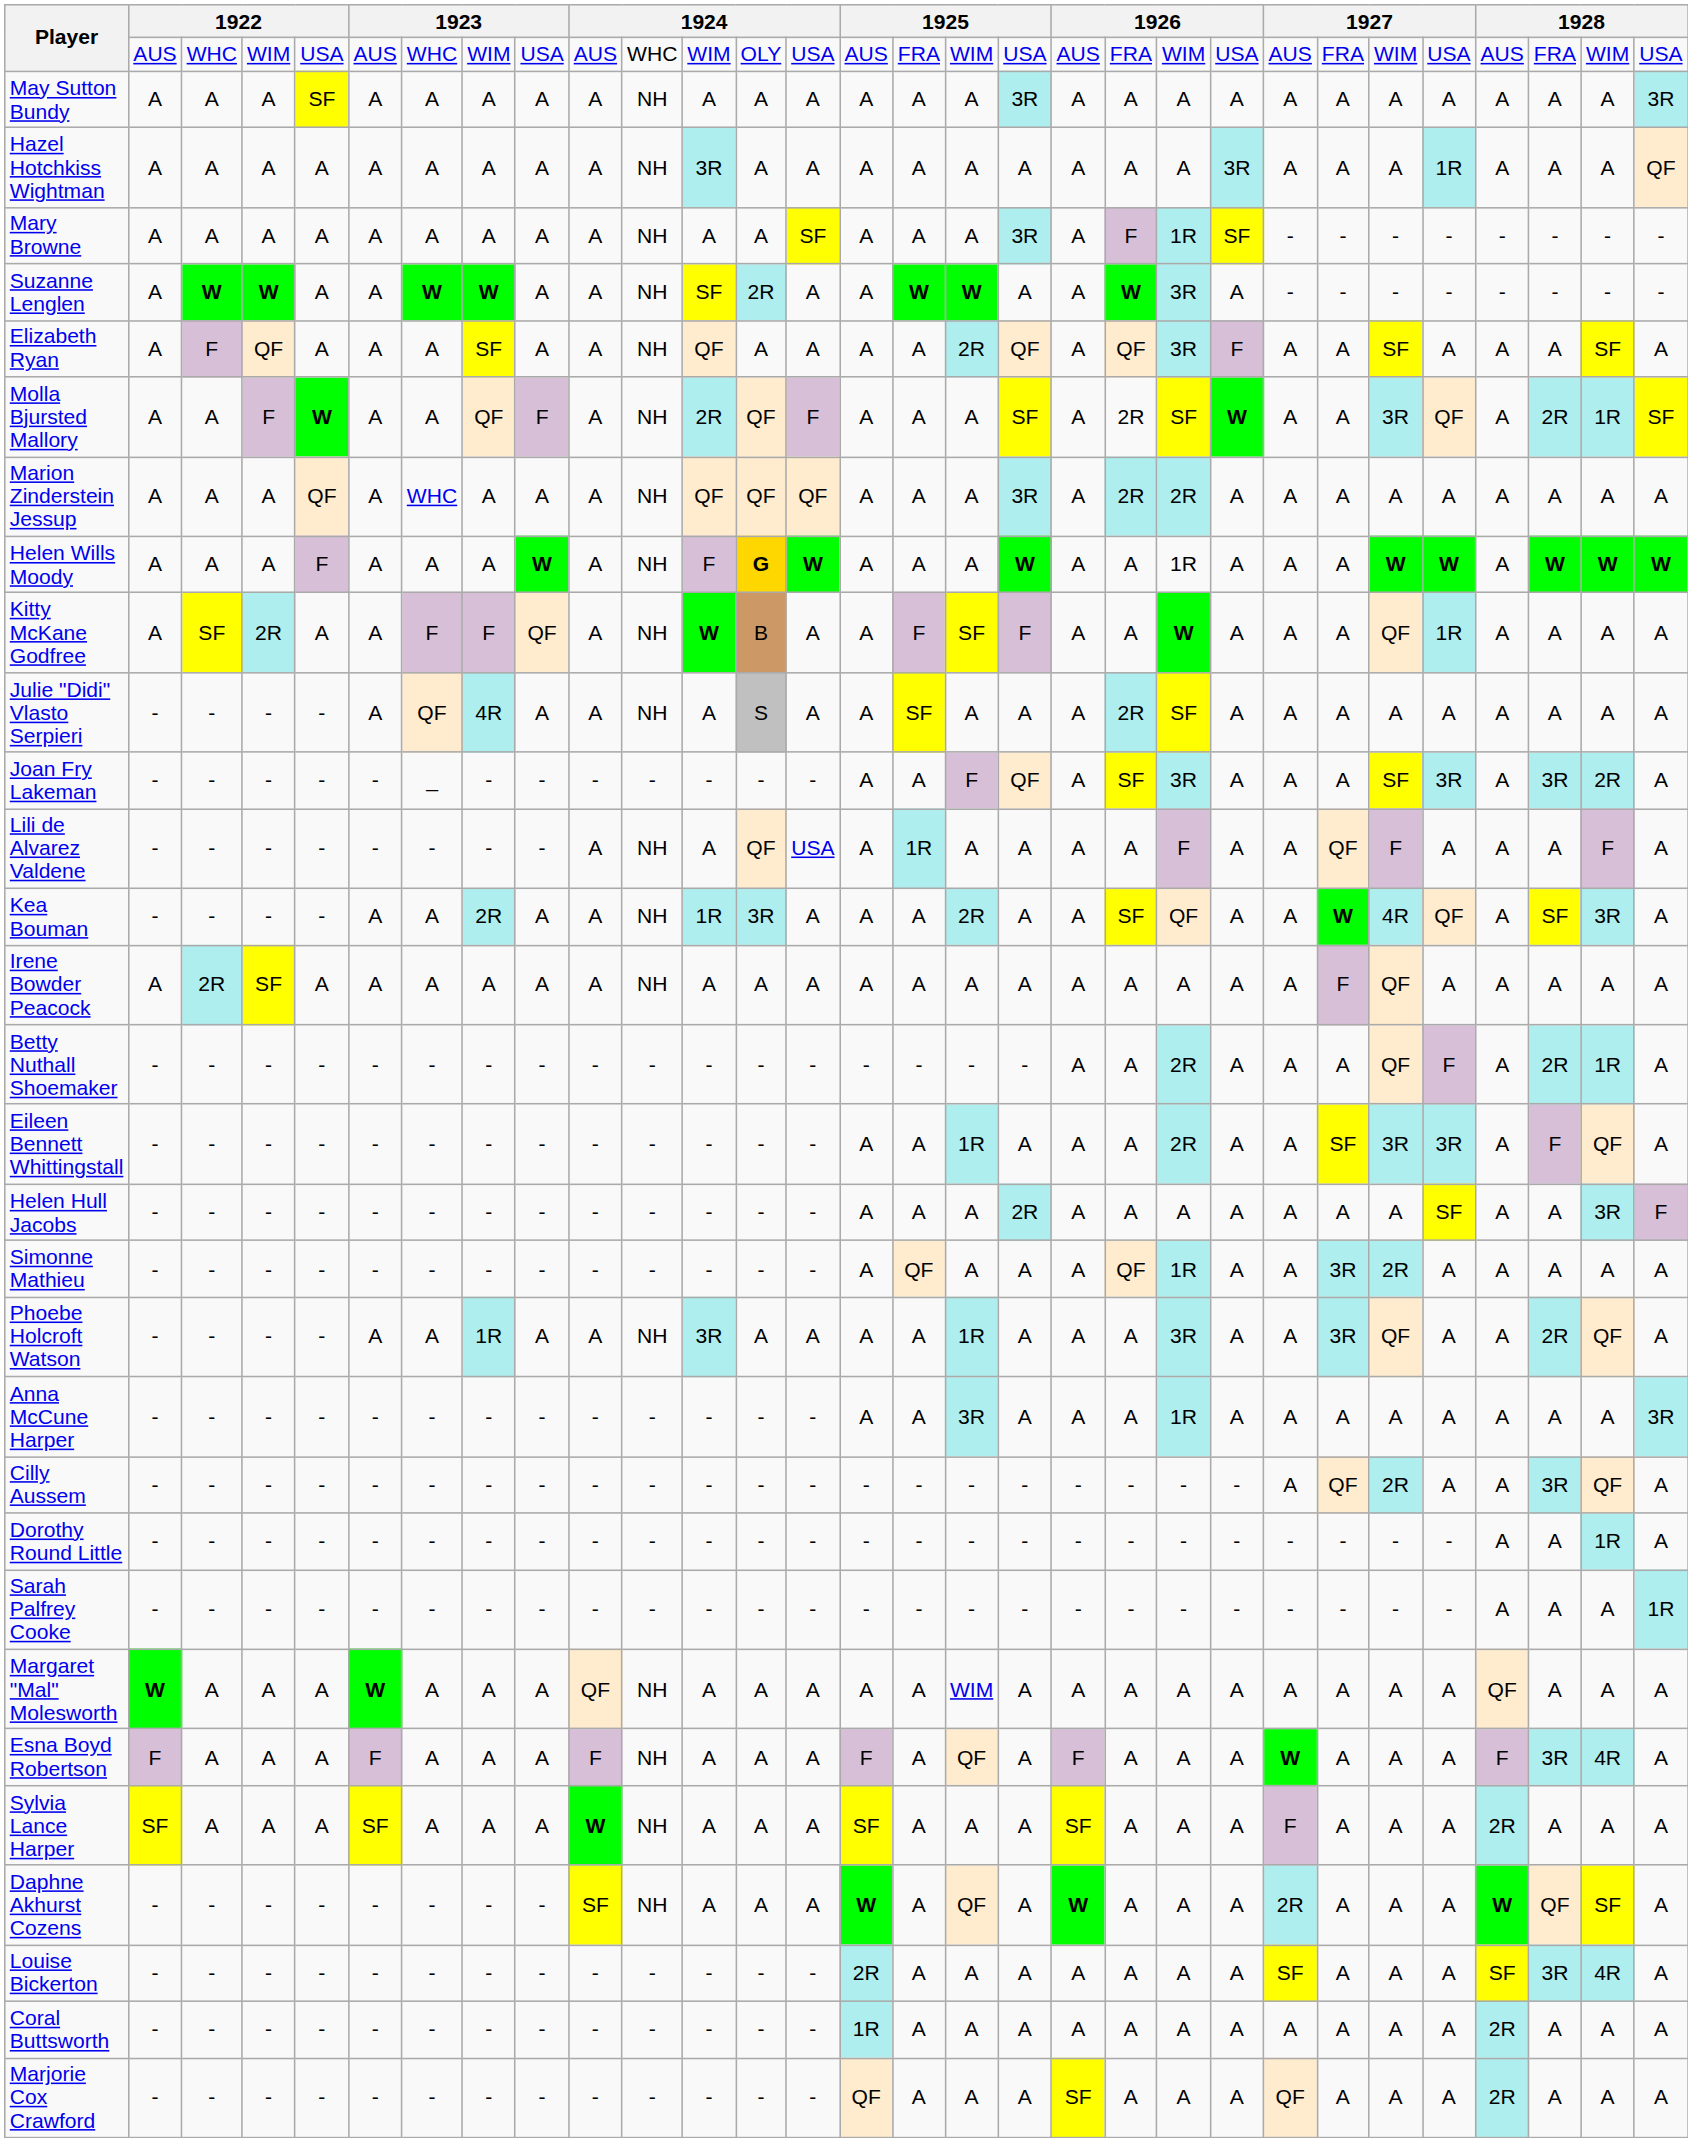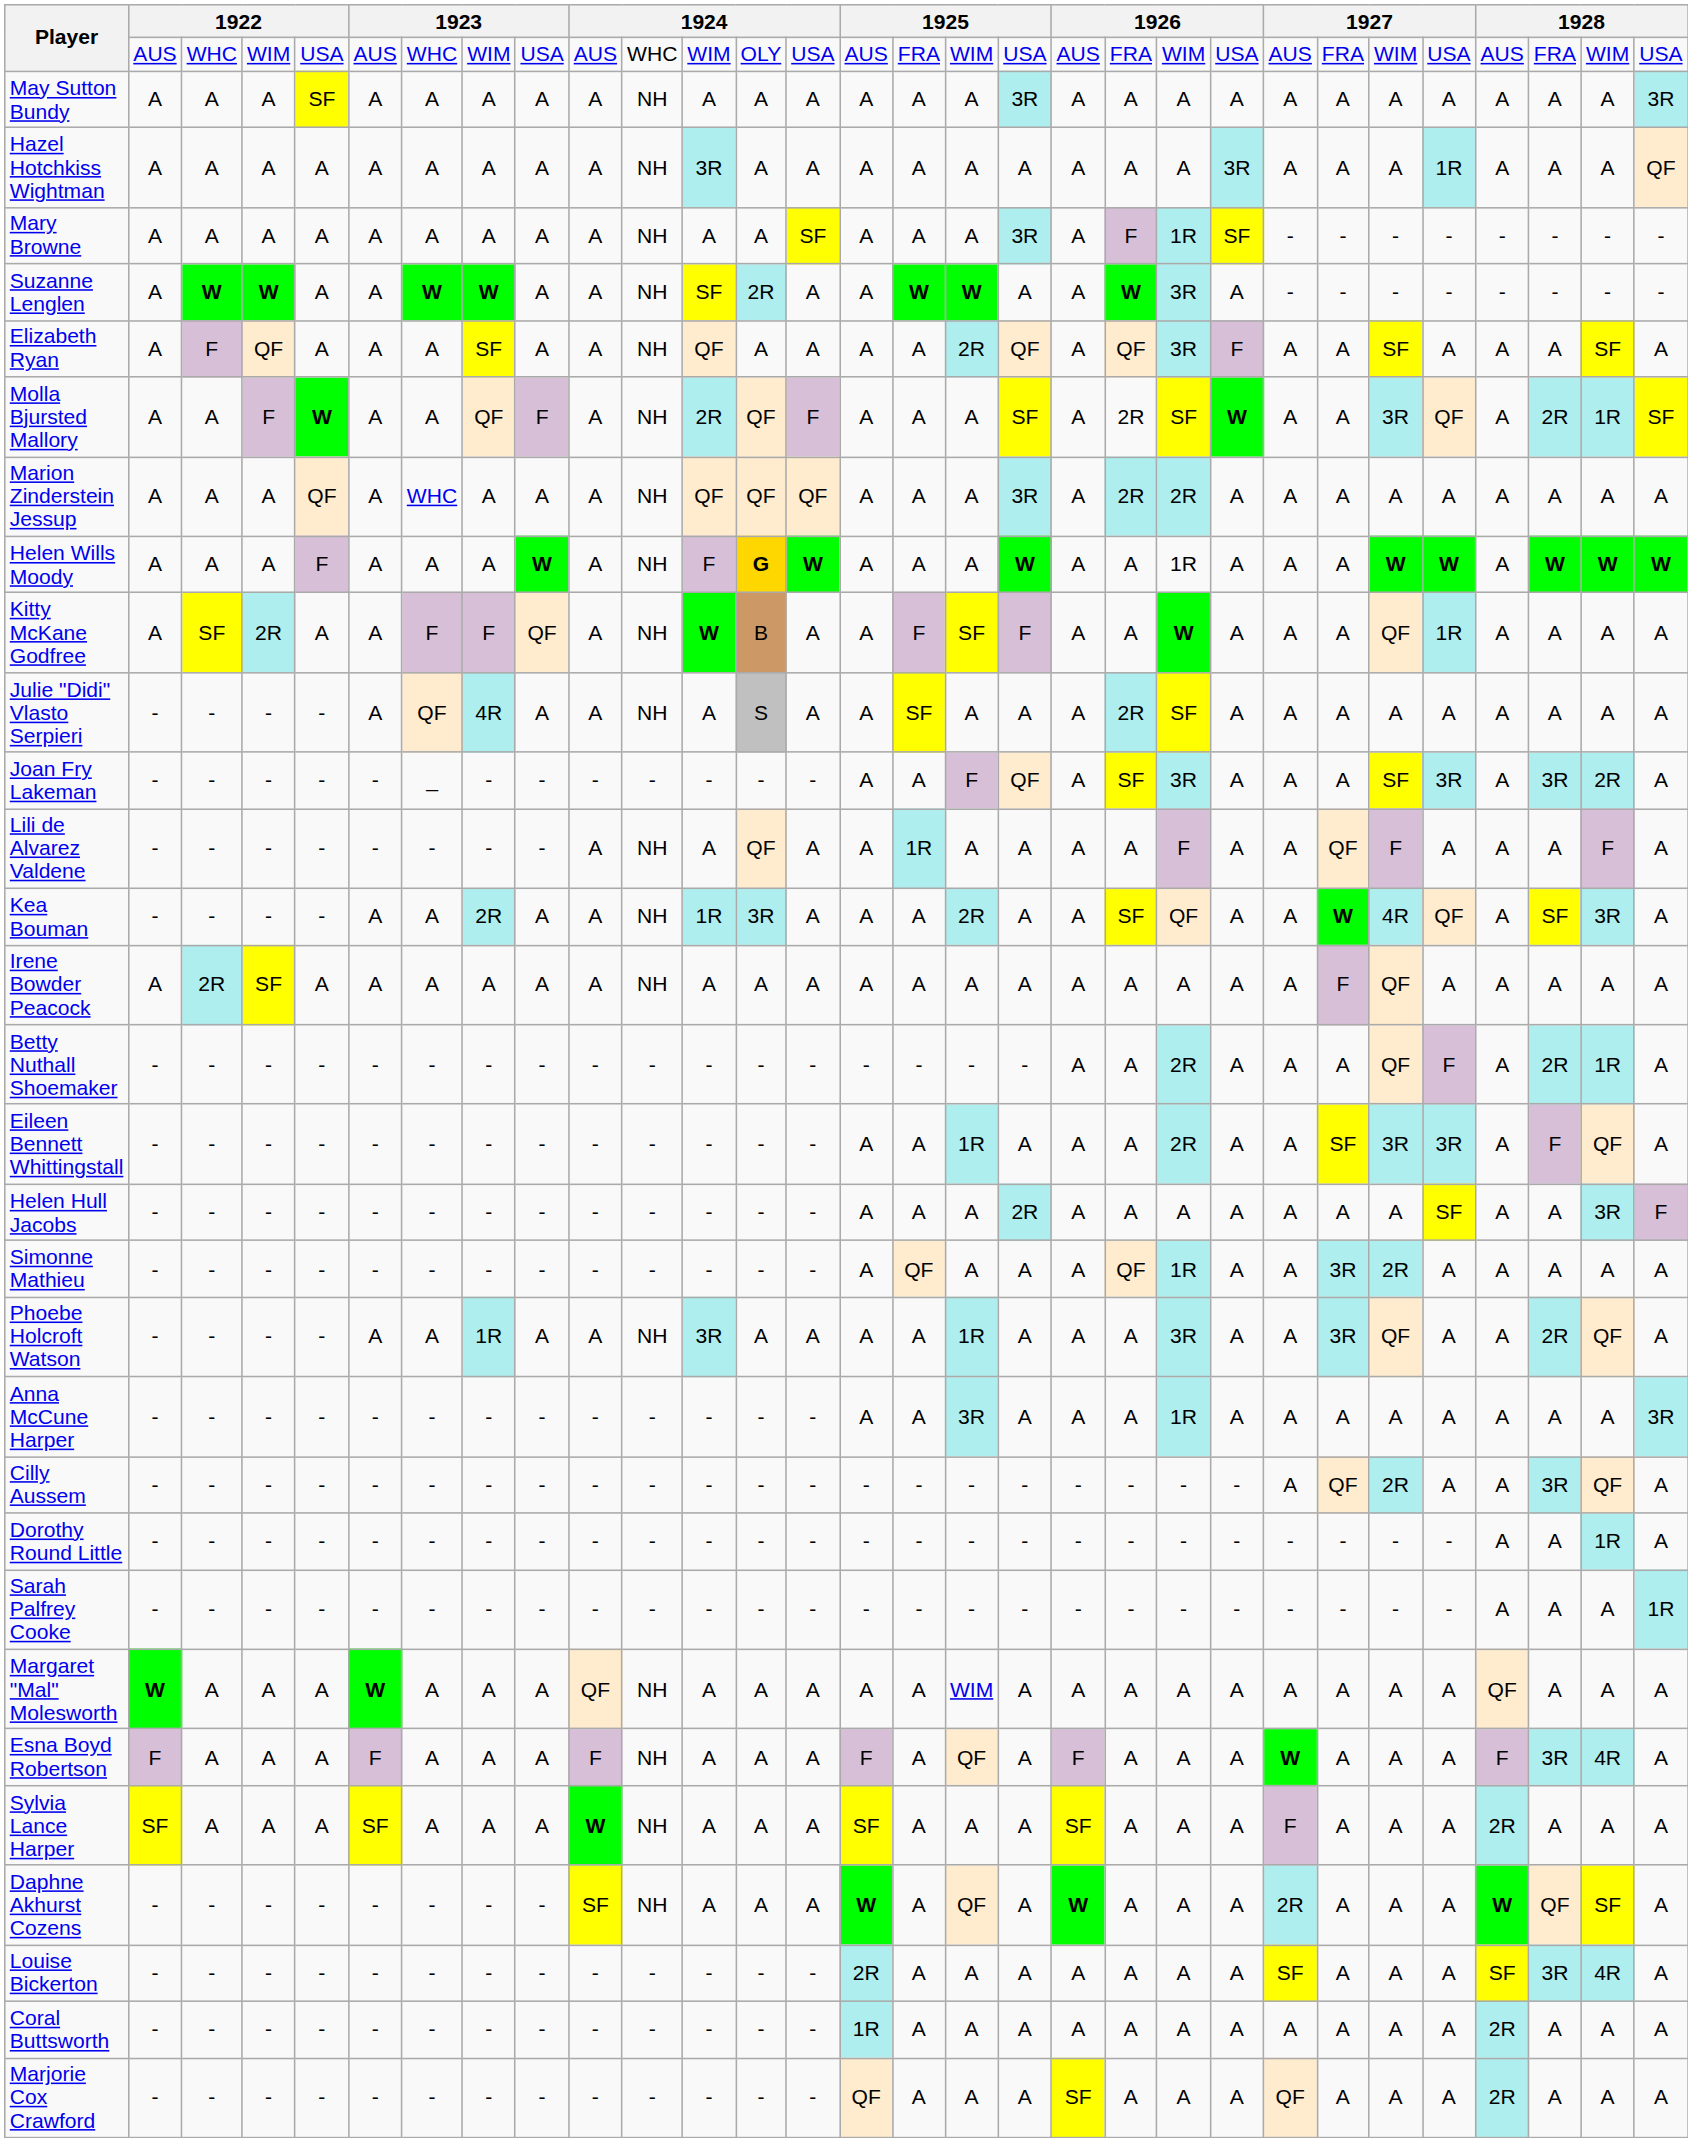Lili de Alvarez Valdene | column 14: USA -> A
